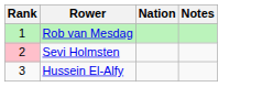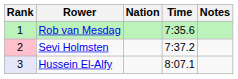+ column: Time | 7:35.6 | 7:37.2 | 8:07.1
Hussein El-Alfy | Rank: no background -> lavender background
